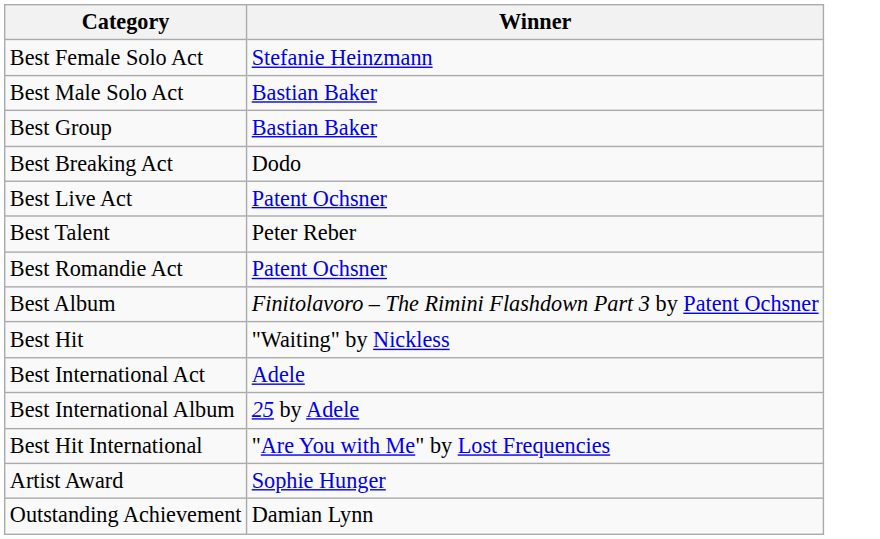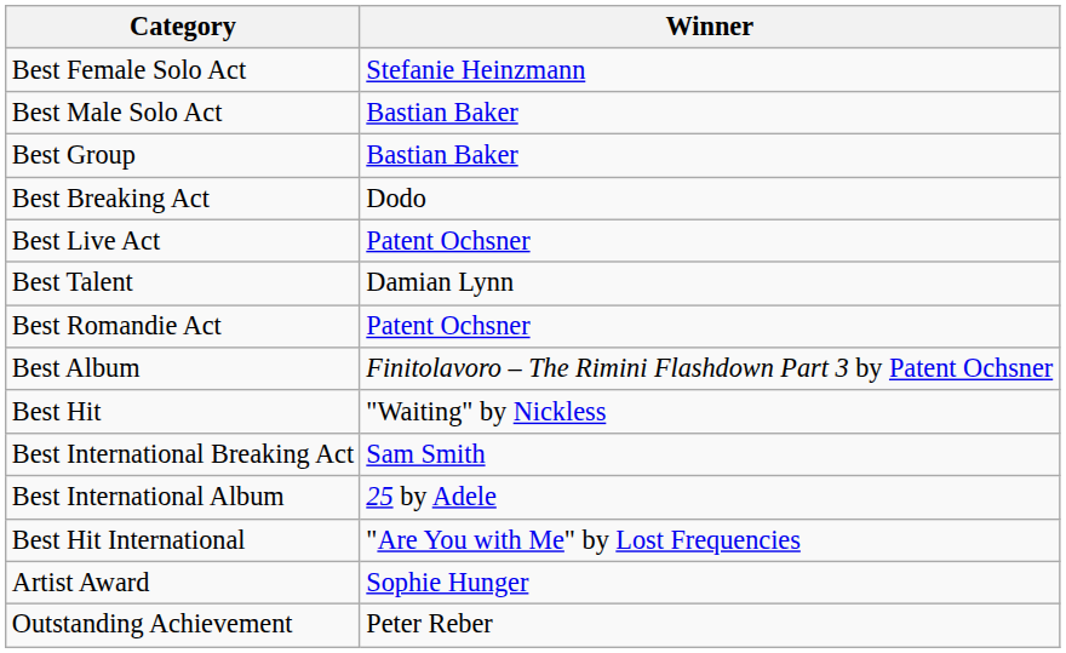Best Talent | Winner: Peter Reber -> Damian Lynn
- row: Best International Act | Adele
+ row: Best International Breaking Act | Sam Smith
Outstanding Achievement | Winner: Damian Lynn -> Peter Reber
